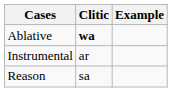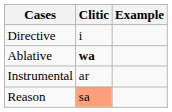+ row: Directive | i
Reason | Clitic: no background -> lightsalmon background
